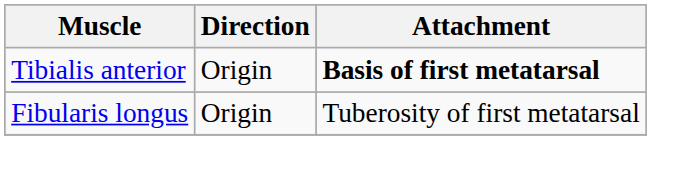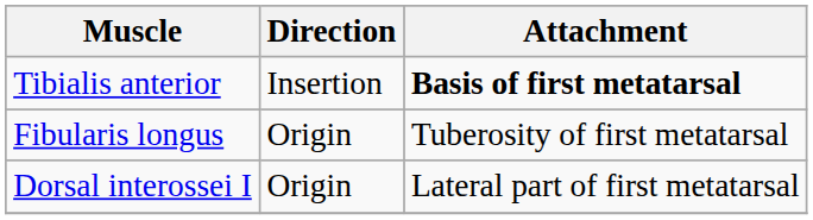Tibialis anterior | Direction: Origin -> Insertion
+ row: Dorsal interossei I | Origin | Lateral part of first metatarsal
